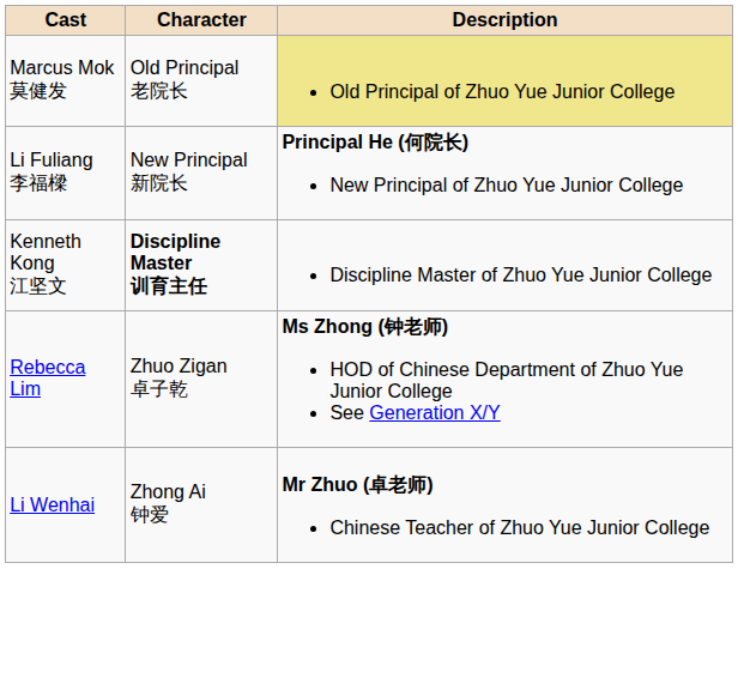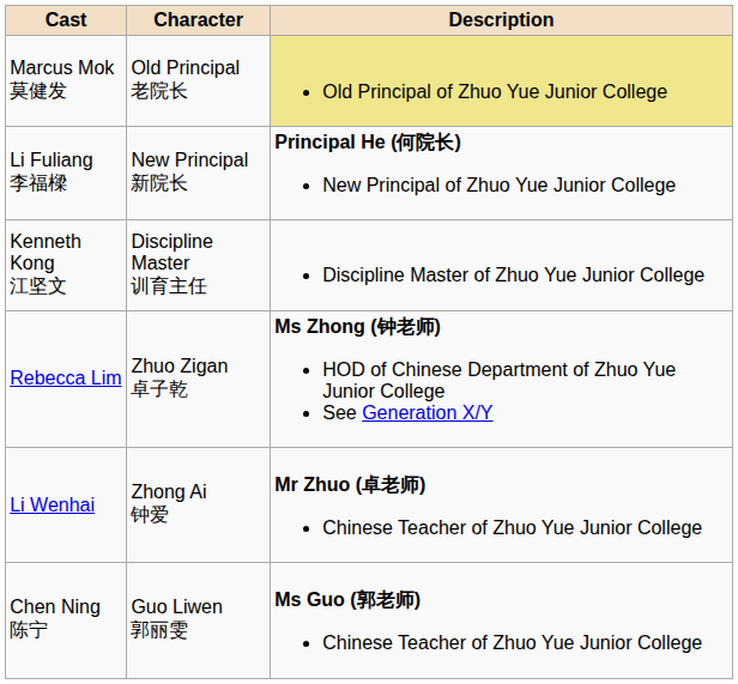Kenneth Kong 江坚文 | Character: bold -> normal
+ row: Chen Ning 陈宁 | Guo Liwen 郭丽雯 | Ms Guo (郭老师) Chinese Teacher of Zhuo Yue Junior College
